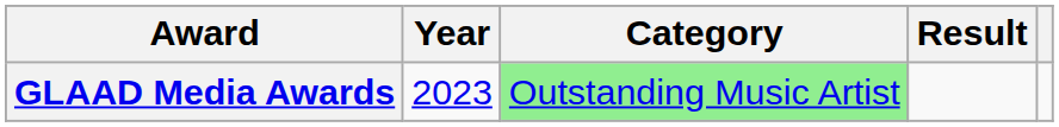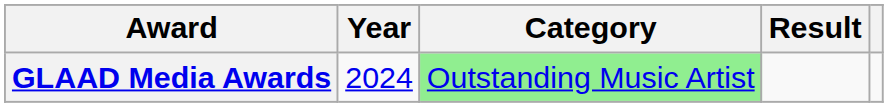GLAAD Media Awards | Year: 2023 -> 2024
